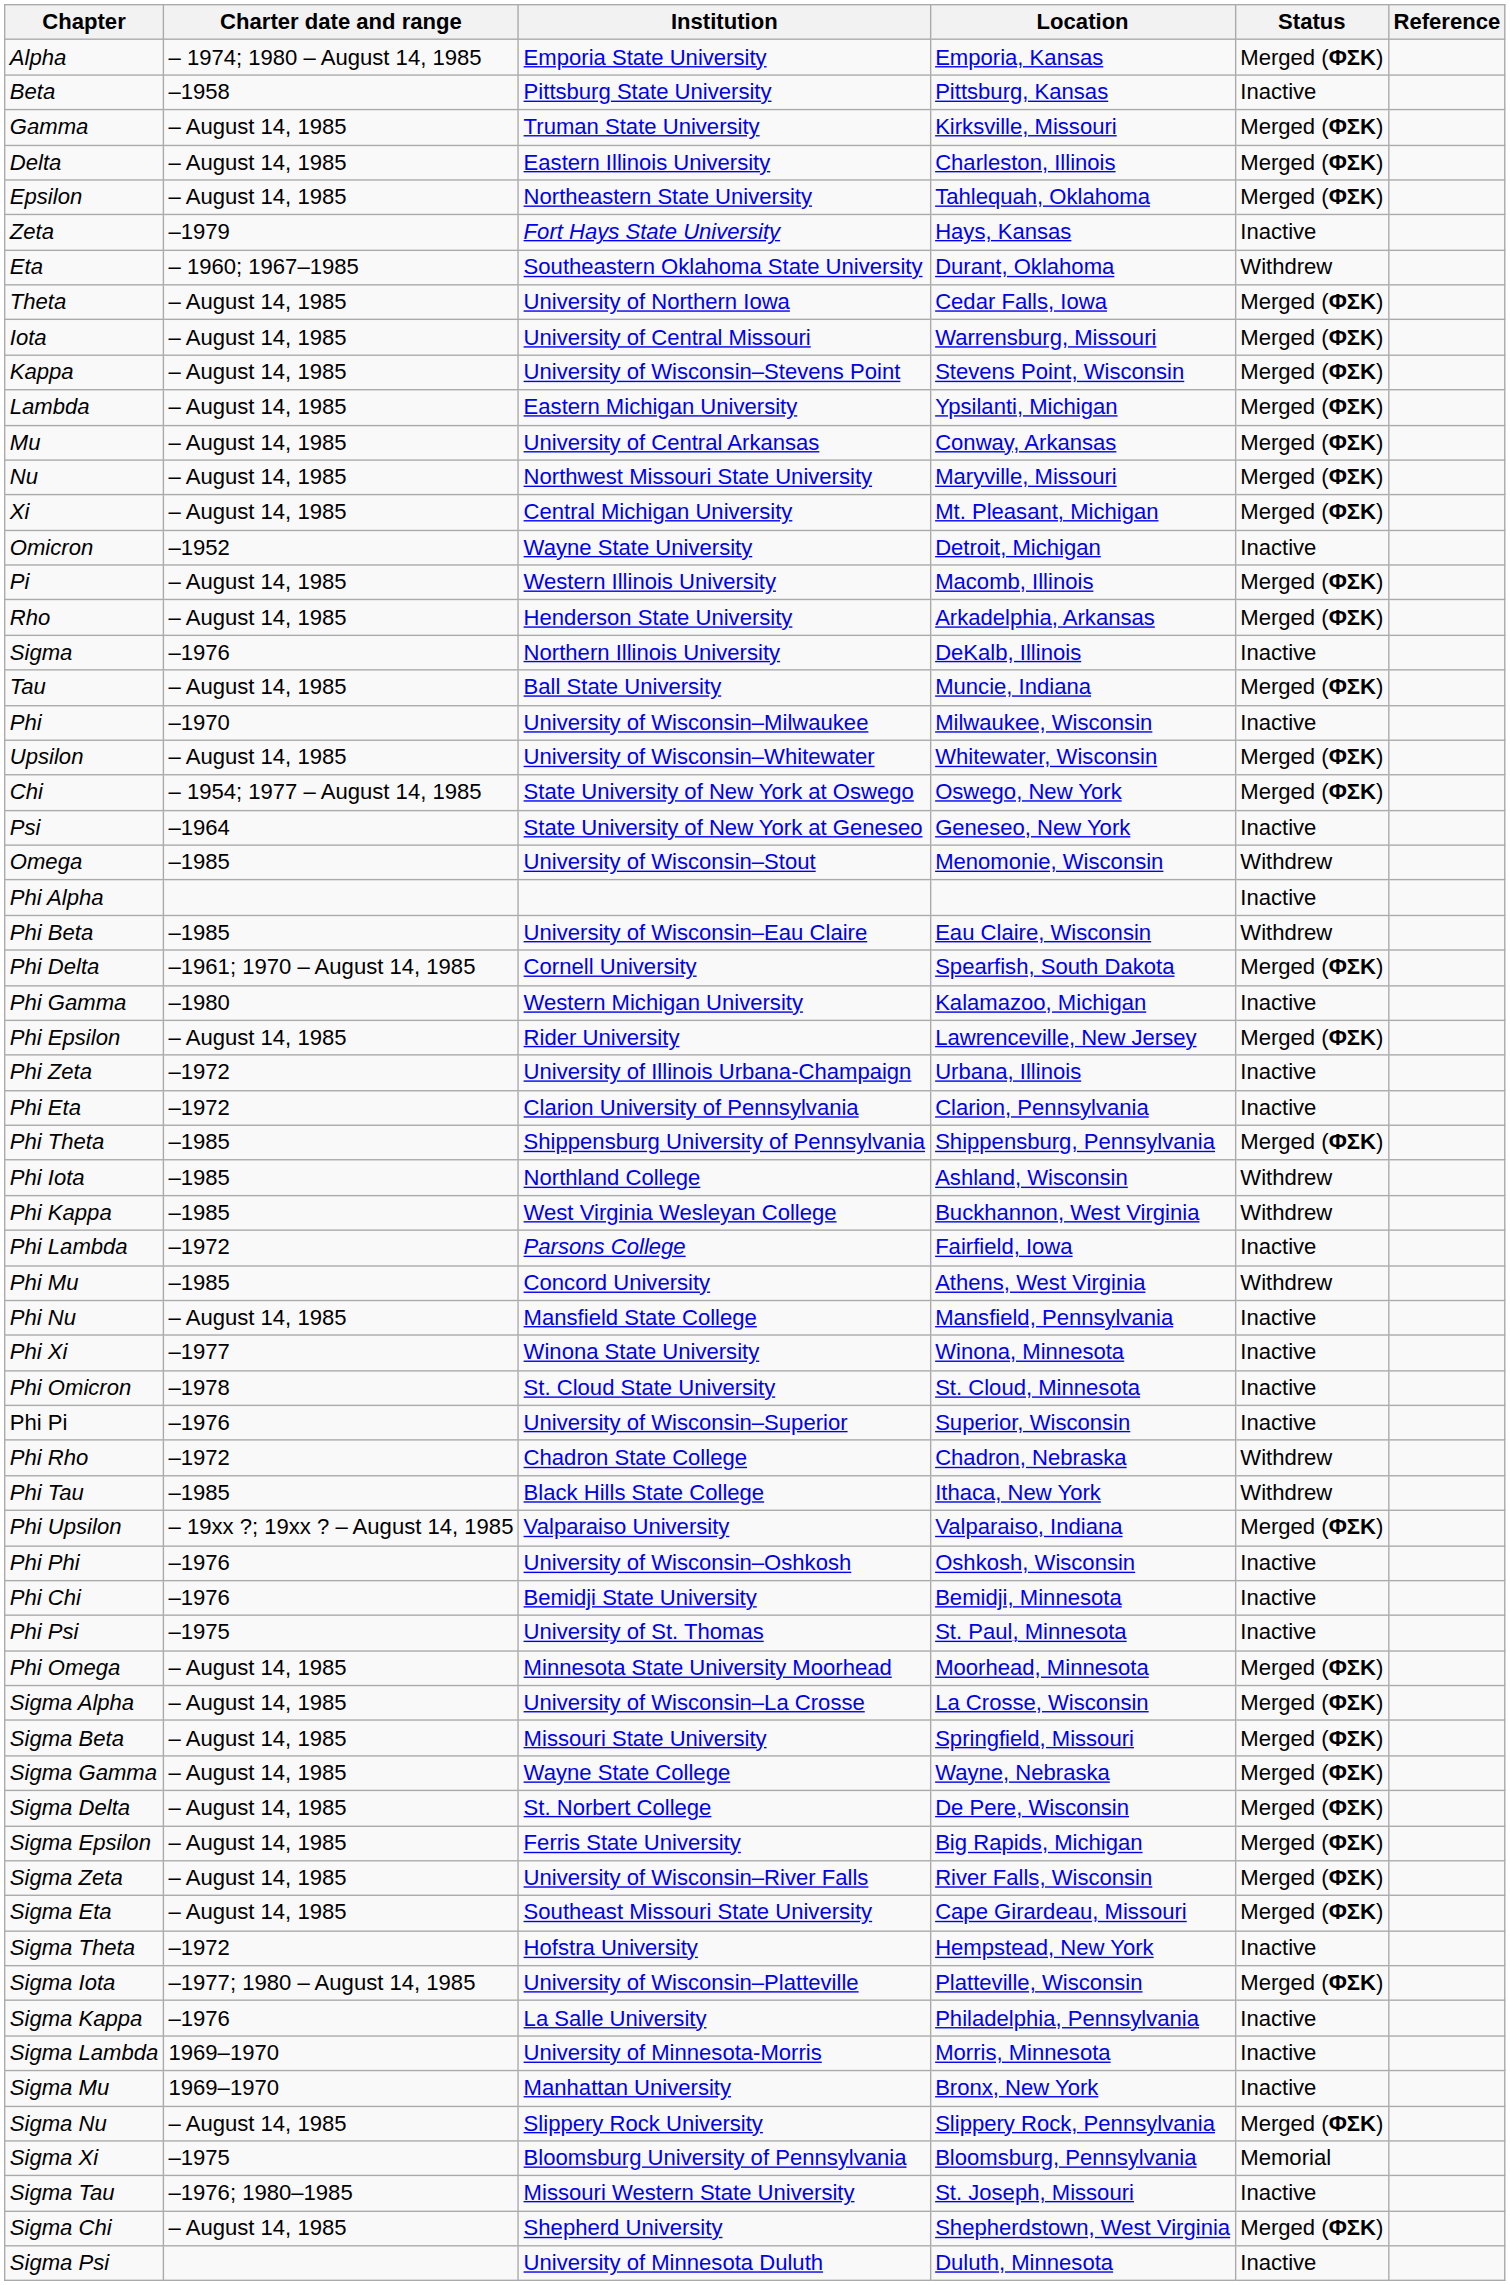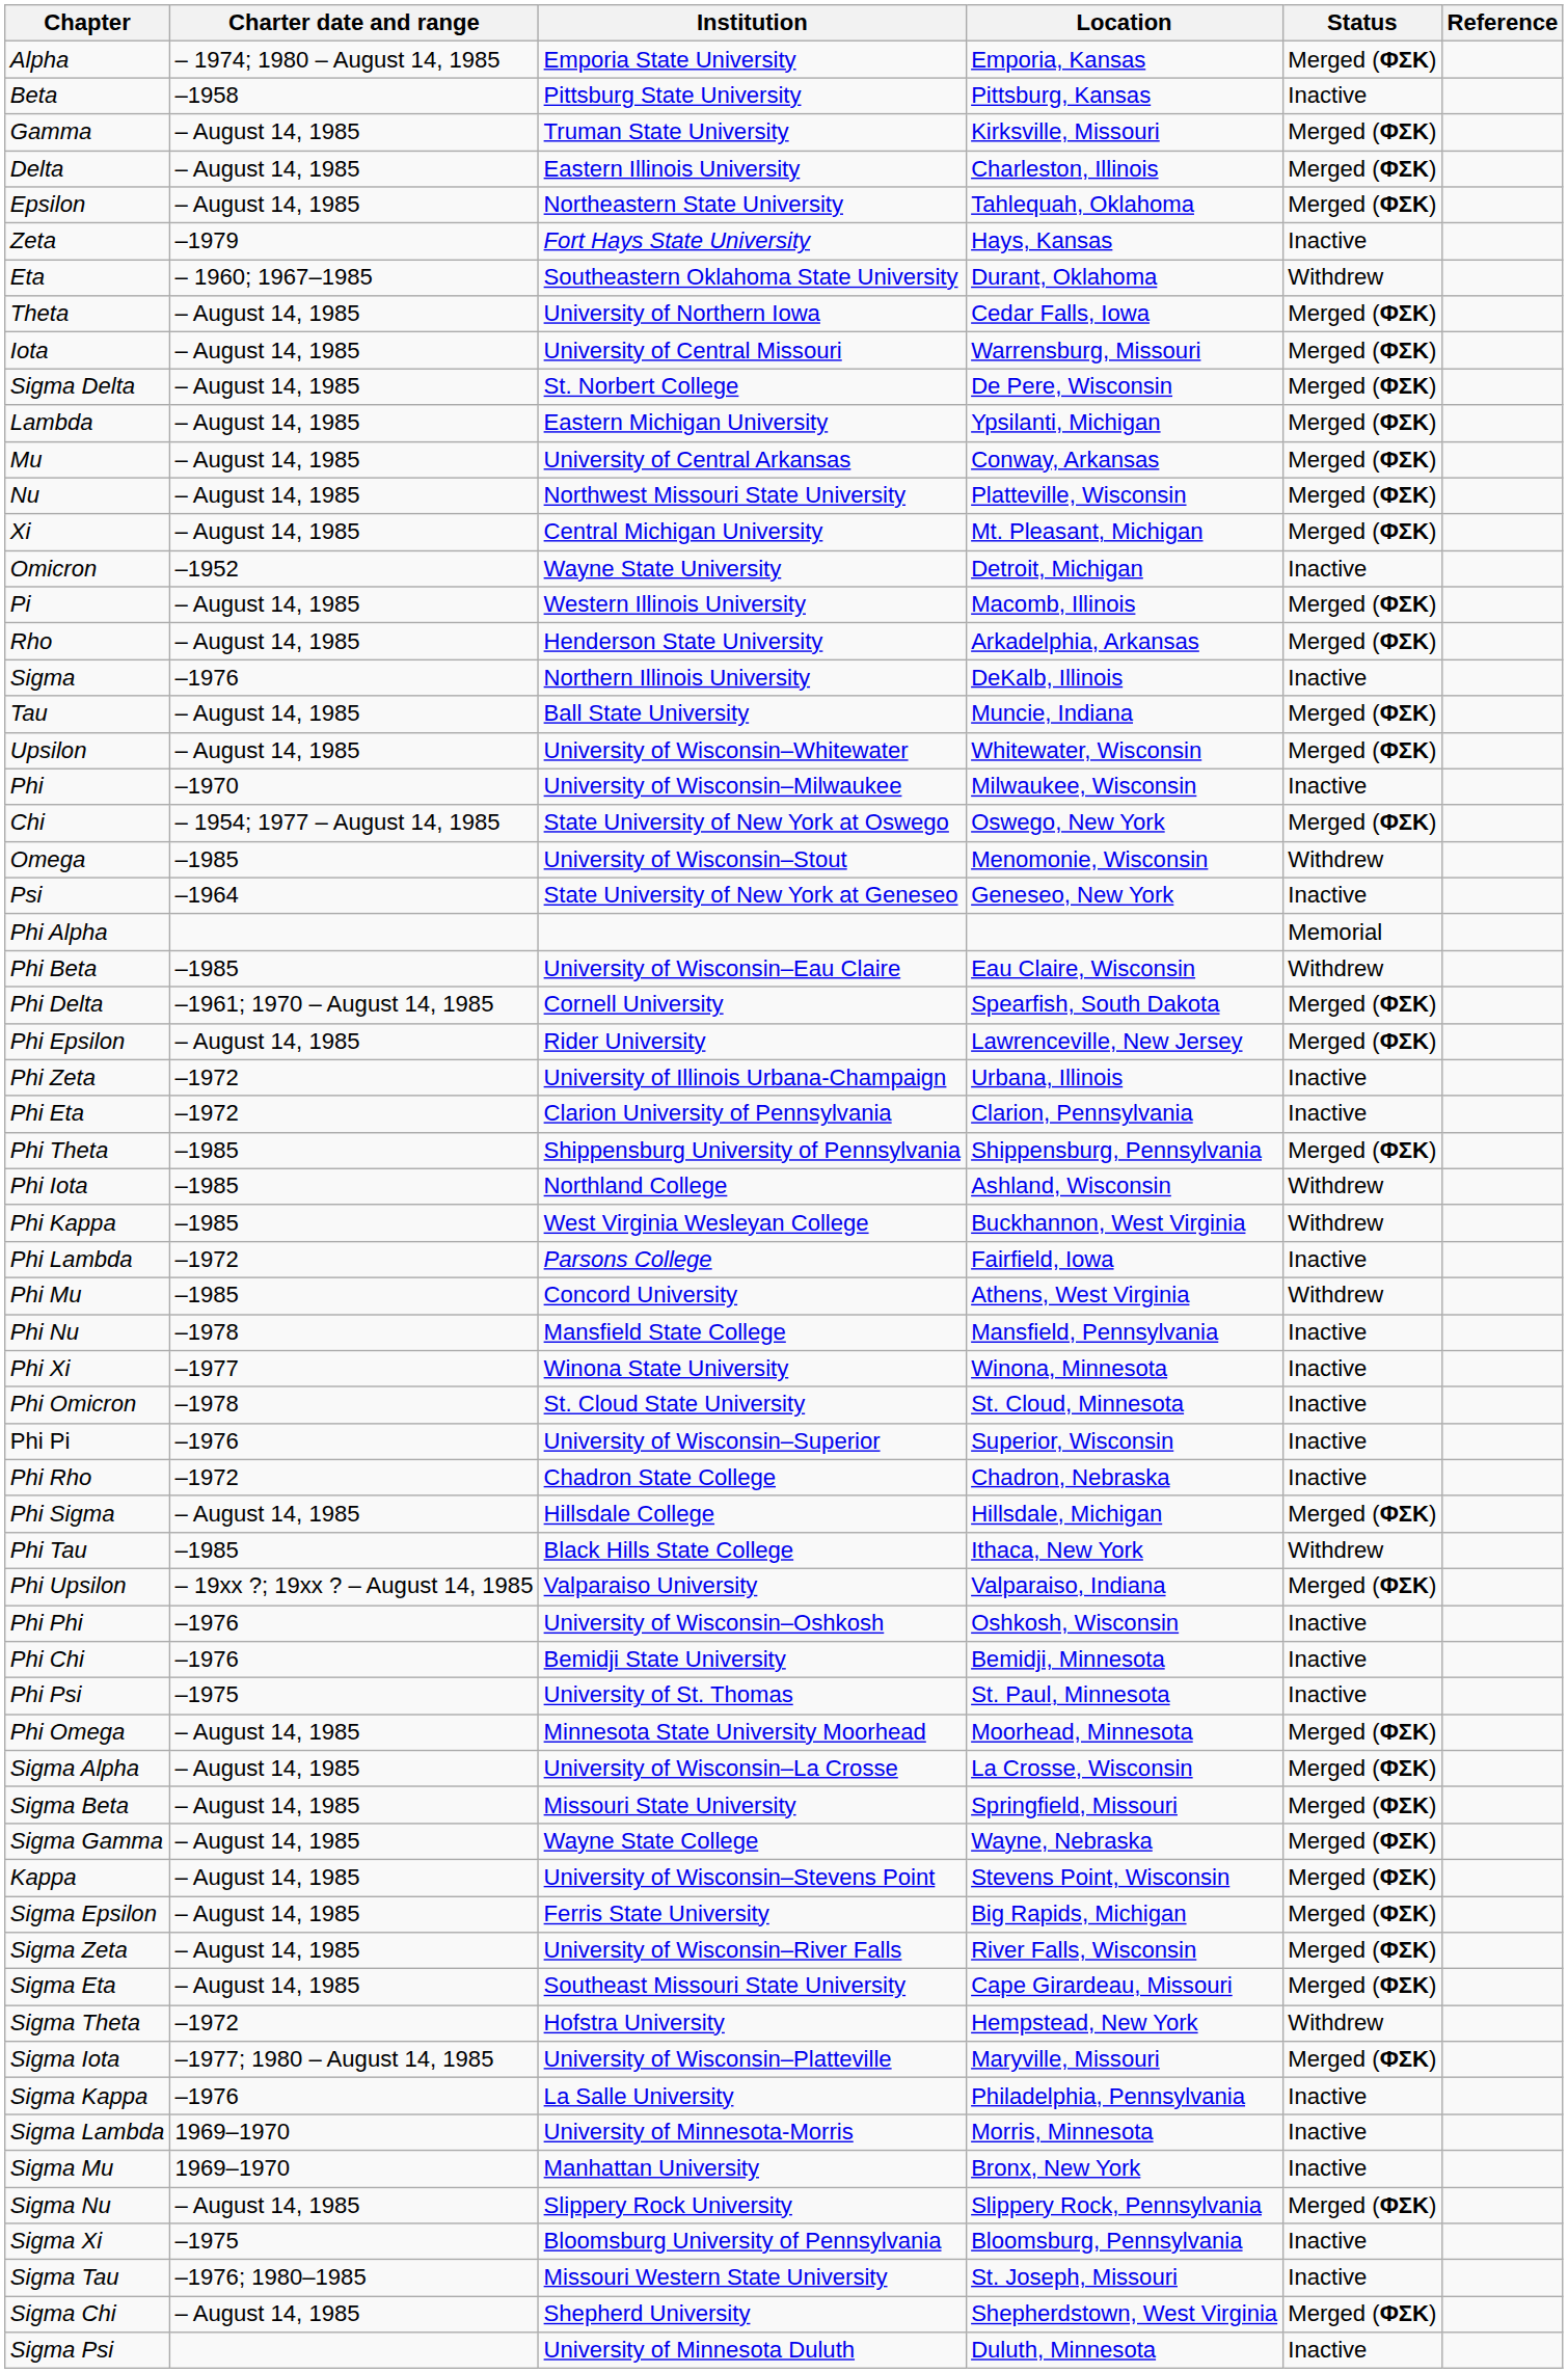rows swapped: Kappa <-> Sigma Delta
Nu | Location: Maryville, Missouri -> Platteville, Wisconsin
rows swapped: Upsilon <-> Phi
rows swapped: Psi <-> Omega
Phi Alpha | Status: Inactive -> Memorial
- row: Phi Gamma | –1980 | Western Michigan University | Kalamazoo, Michigan | Inactive
Phi Nu | Charter date and range: – August 14, 1985 -> –1978
Phi Rho | Status: Withdrew -> Inactive
+ row: Phi Sigma | – August 14, 1985 | Hillsdale College | Hillsdale, Michigan | Merged (ΦΣΚ)
Sigma Theta | Status: Inactive -> Withdrew
Sigma Iota | Location: Platteville, Wisconsin -> Maryville, Missouri
Sigma Xi | Status: Memorial -> Inactive
